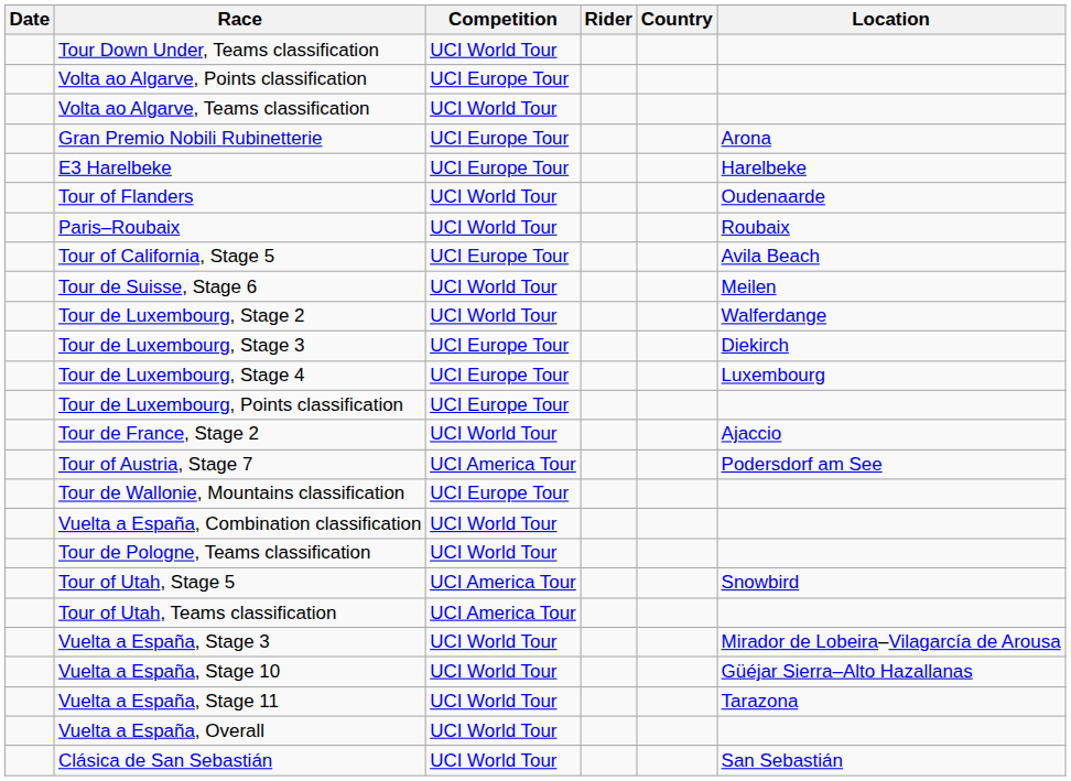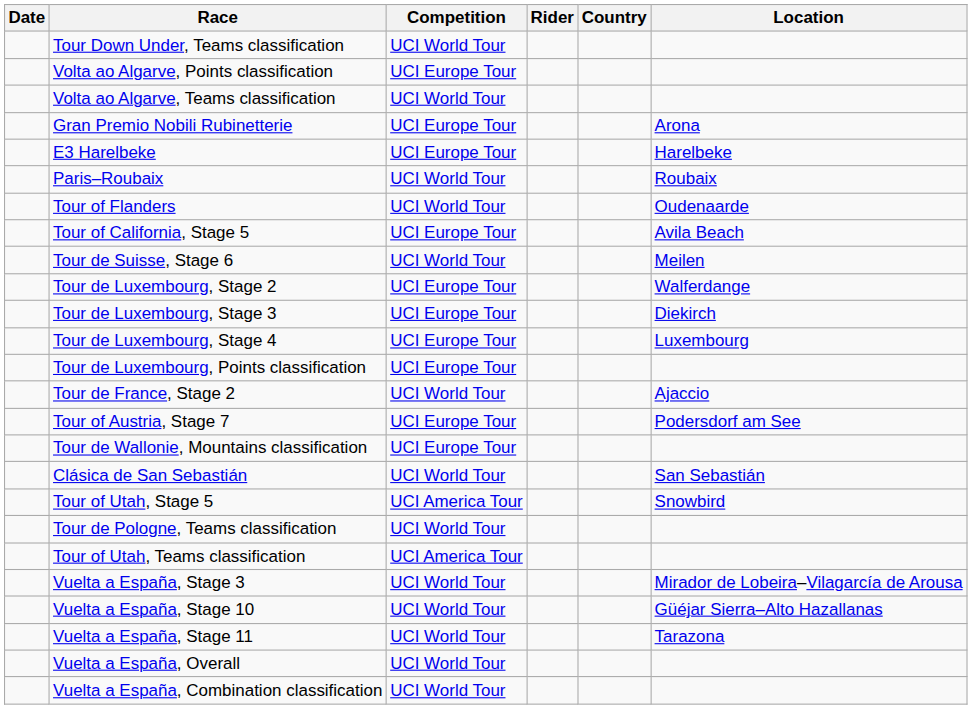rows swapped: Tour of Flanders <-> Paris–Roubaix
Tour de Luxembourg, Stage 2 | Competition: UCI World Tour -> UCI Europe Tour
Tour of Austria, Stage 7 | Competition: UCI America Tour -> UCI Europe Tour
rows swapped: Clásica de San Sebastián <-> Vuelta a España, Combination classification
rows swapped: Tour de Pologne, Teams classification <-> Tour of Utah, Stage 5
